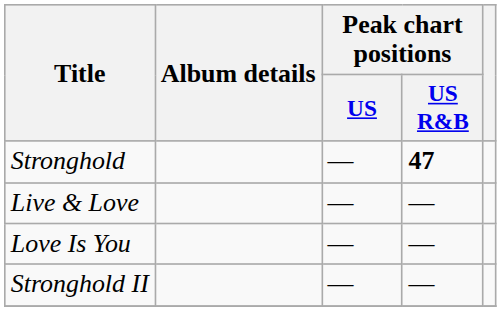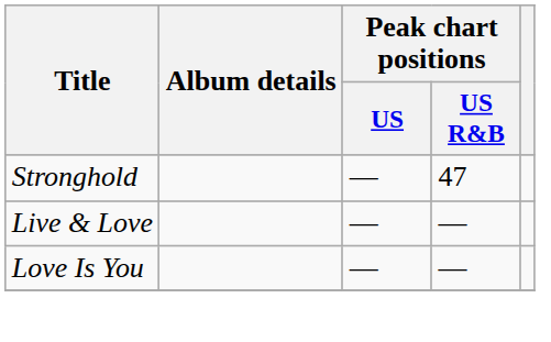Stronghold | Peak chart positions / US R&B: bold -> normal
- row: Stronghold II | — | —
